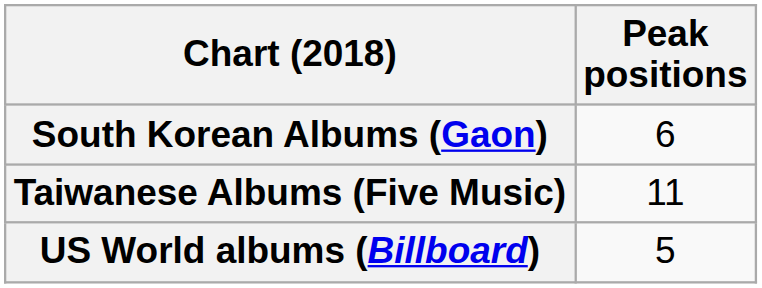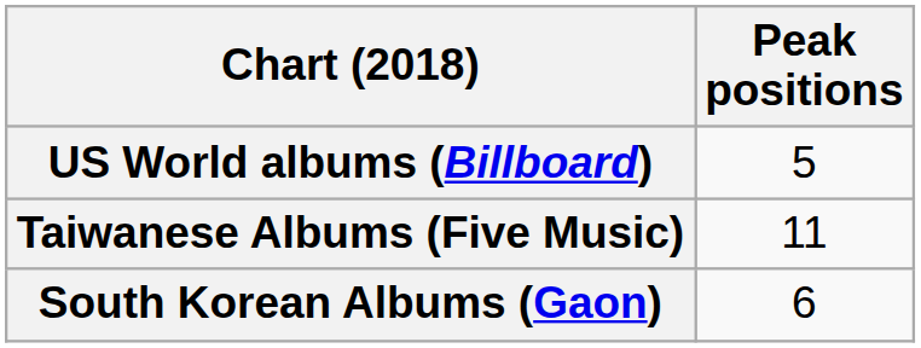rows swapped: South Korean Albums (Gaon) <-> US World albums (Billboard)
